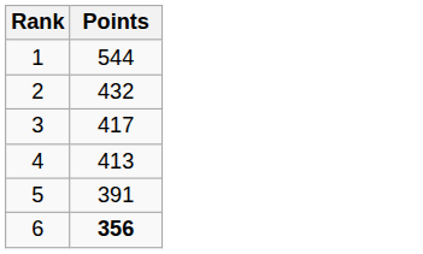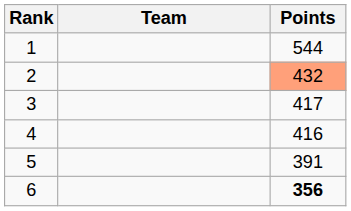+ column: Team
2 | Points: no background -> lightsalmon background
4 | Points: 413 -> 416
